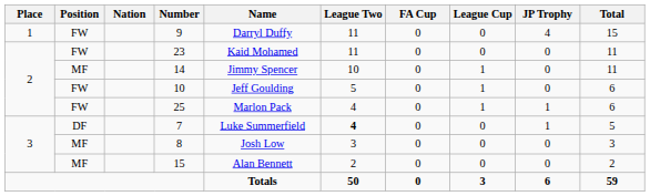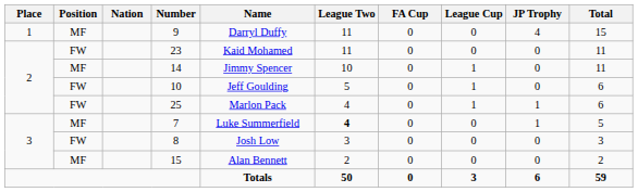9 | Position: FW -> MF
7 | Position: DF -> MF
8 | Position: MF -> FW
